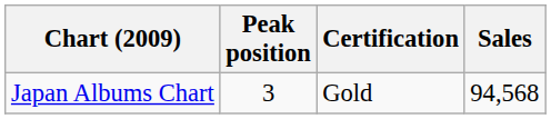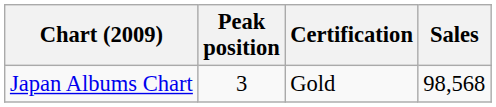Japan Albums Chart | Sales: 94,568 -> 98,568
